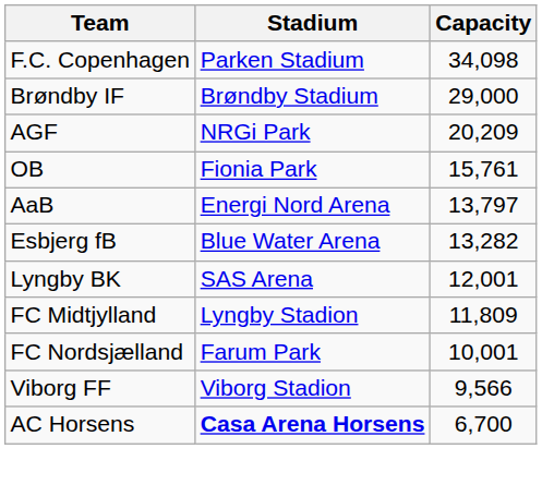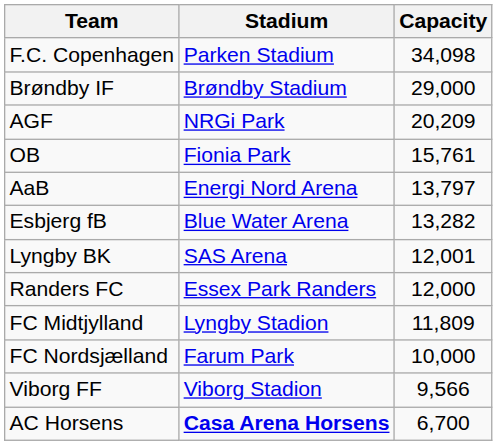+ row: Randers FC | Essex Park Randers | 12,000
FC Nordsjælland | Capacity: 10,001 -> 10,000
